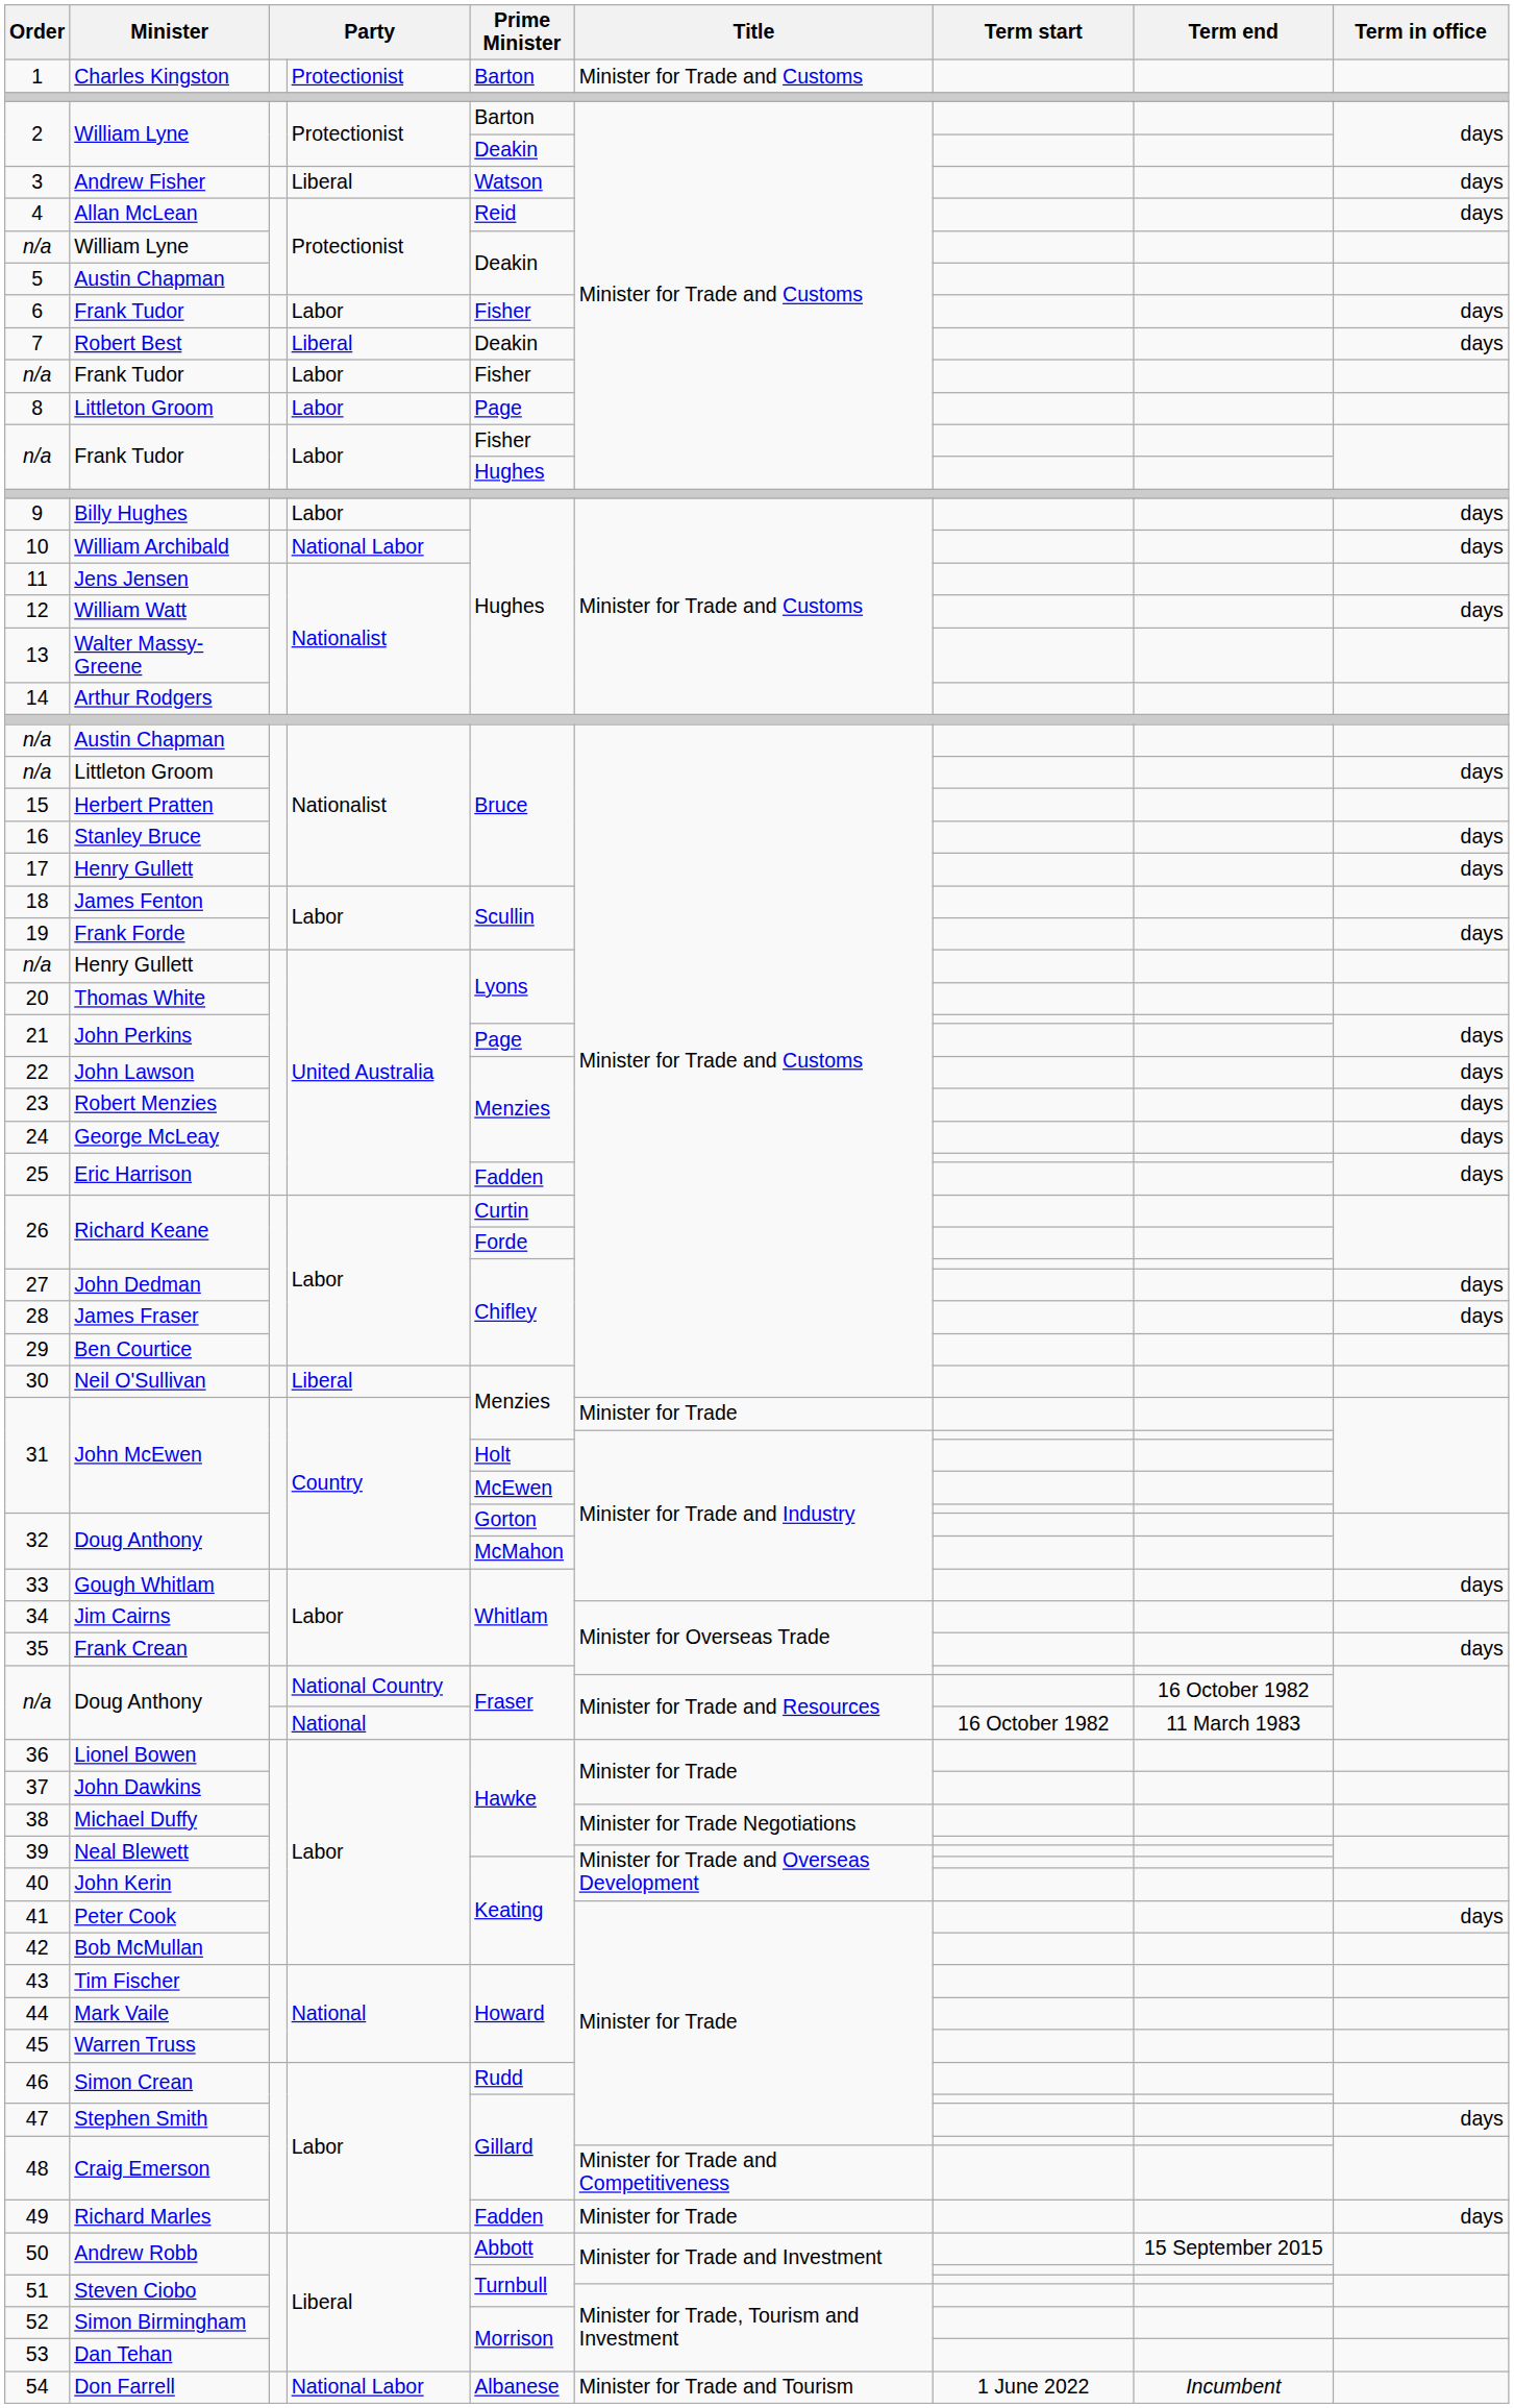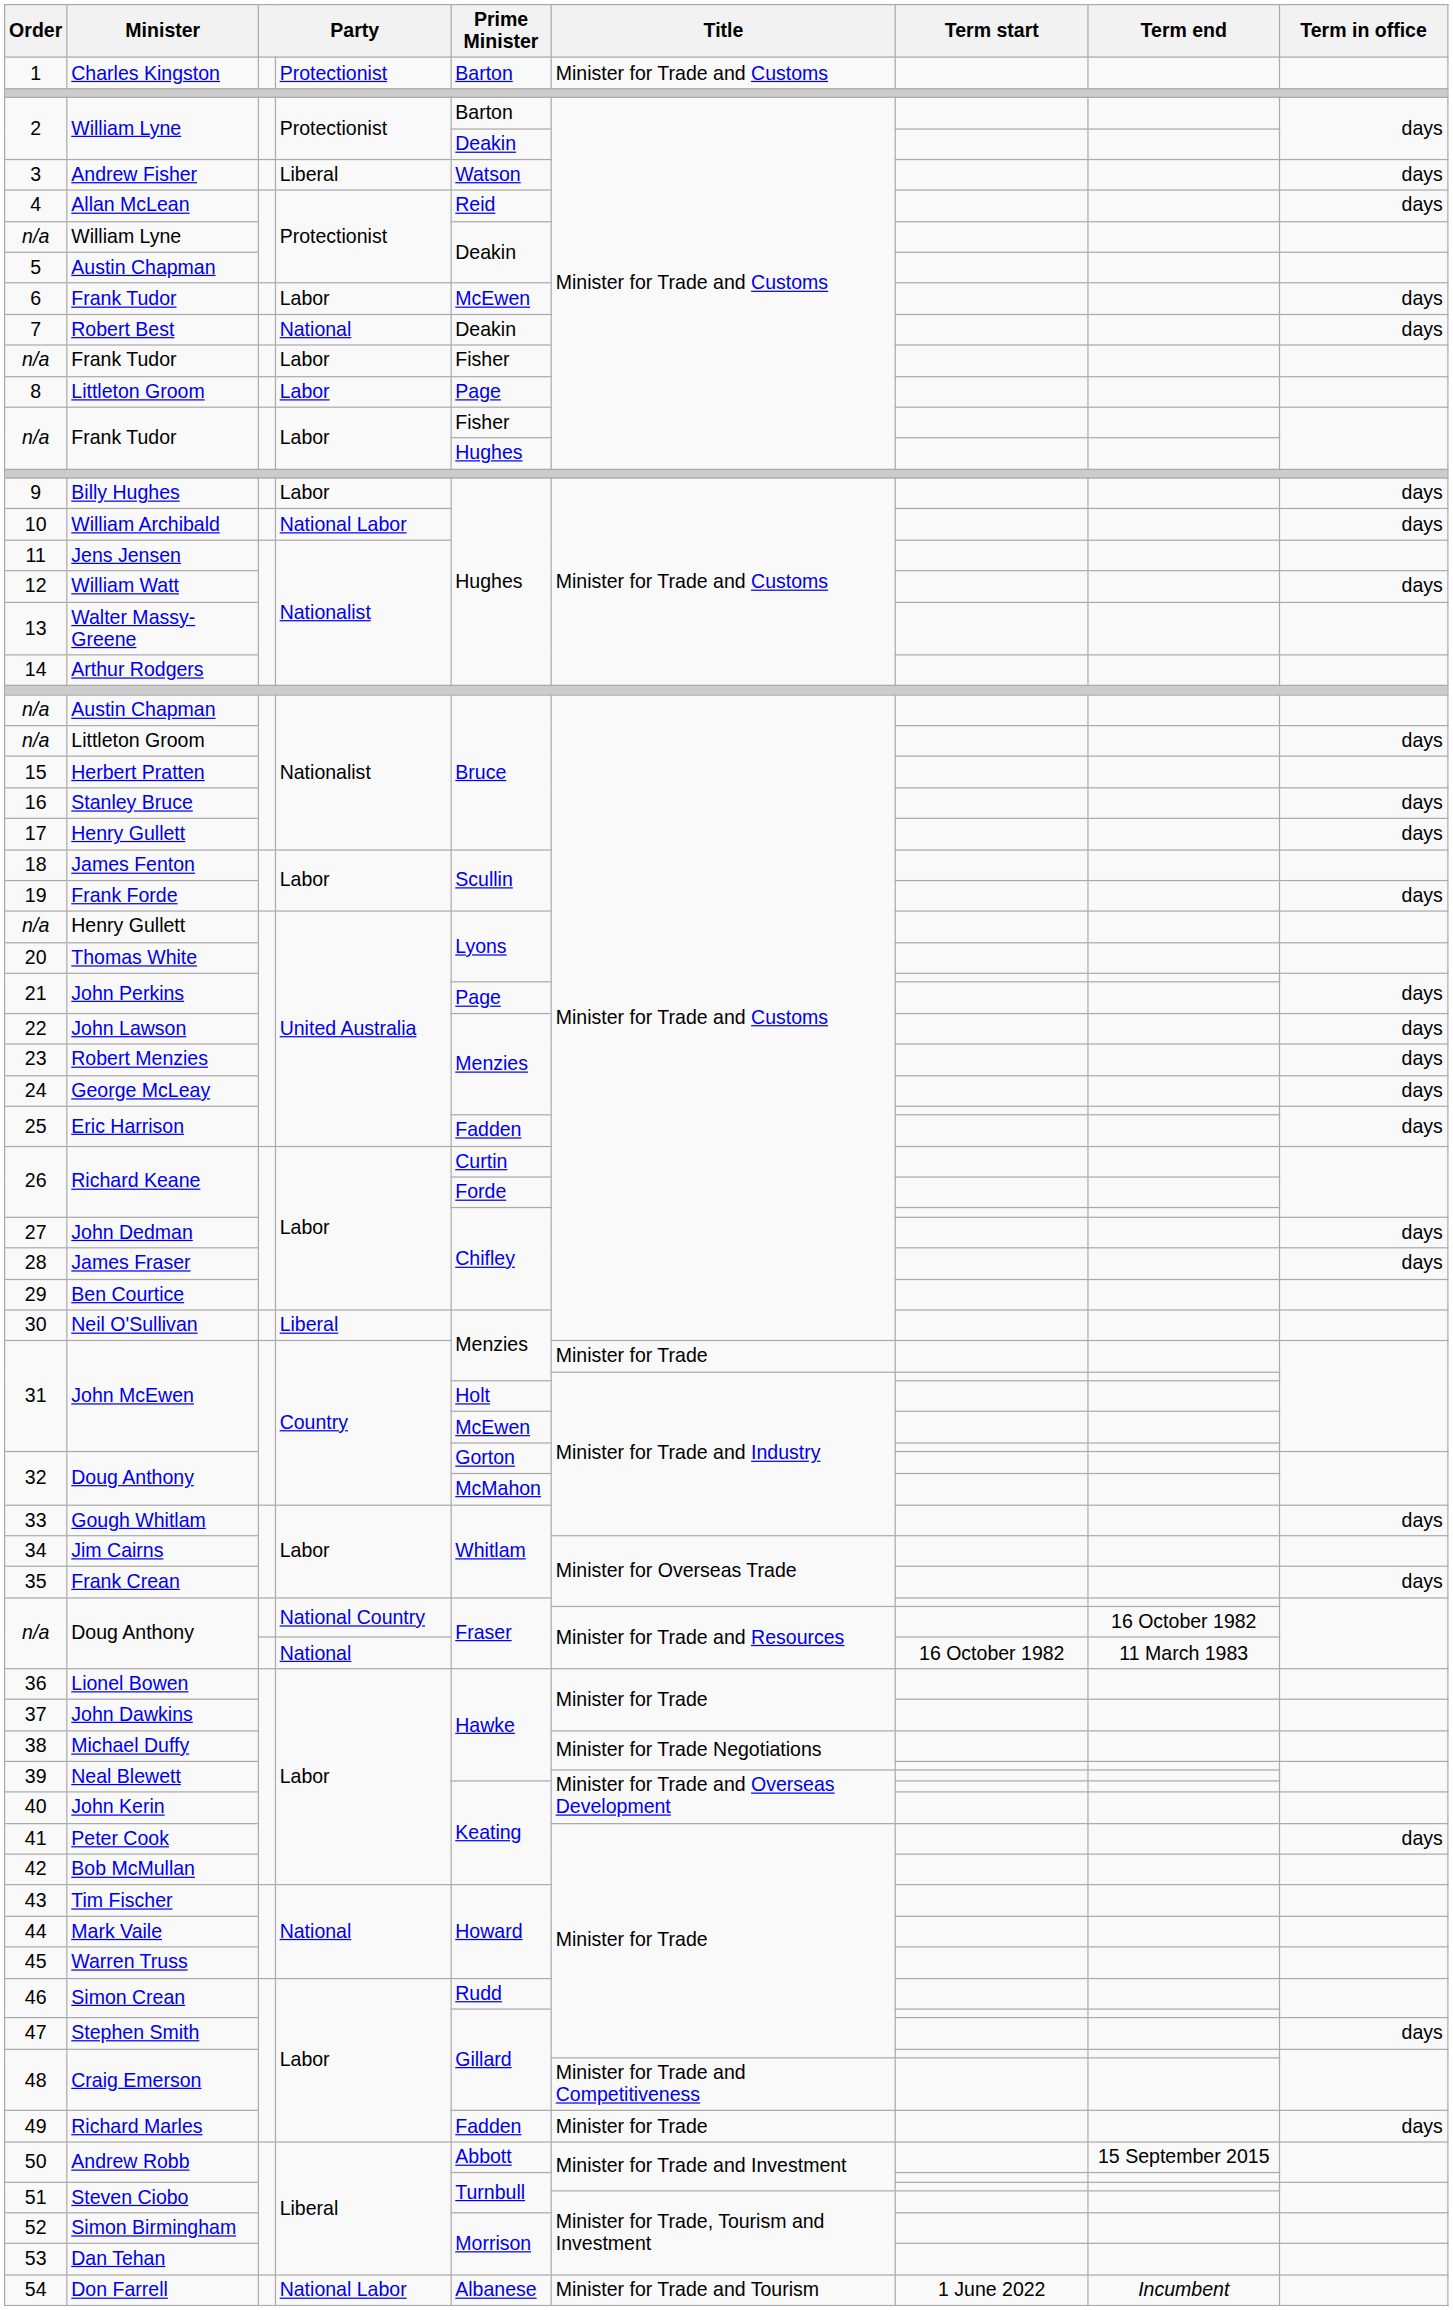6 | Prime Minister: Fisher -> McEwen
7 | column 4: Liberal -> National
